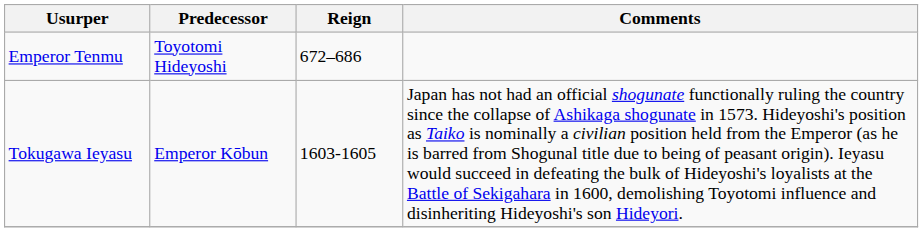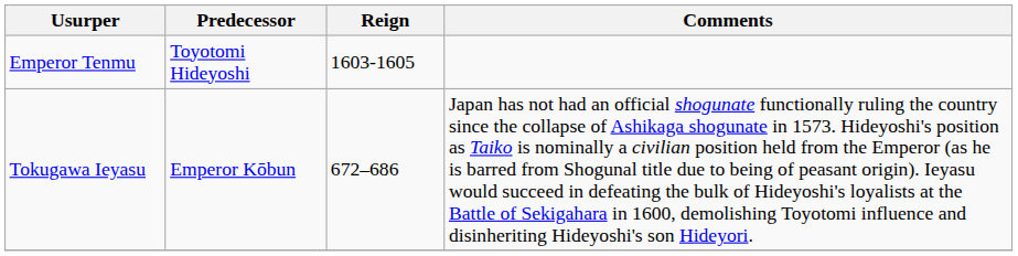Emperor Tenmu | Reign: 672–686 -> 1603-1605
Tokugawa Ieyasu | Reign: 1603-1605 -> 672–686
